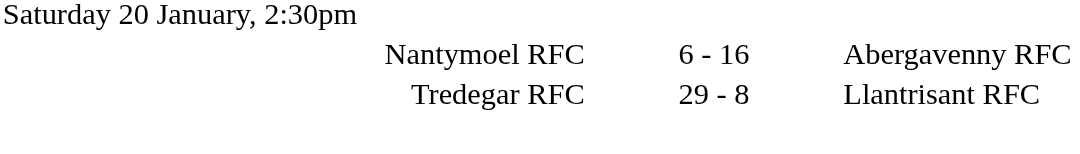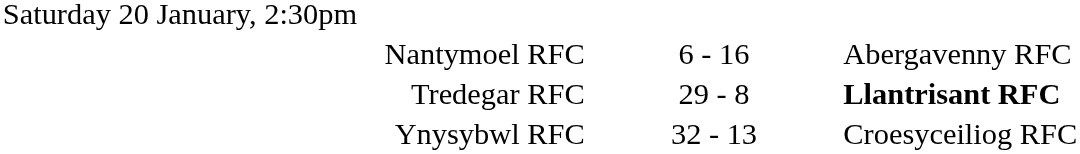Tredegar RFC | column 3: normal -> bold
+ row: Ynysybwl RFC | 32 - 13 | Croesyceiliog RFC
